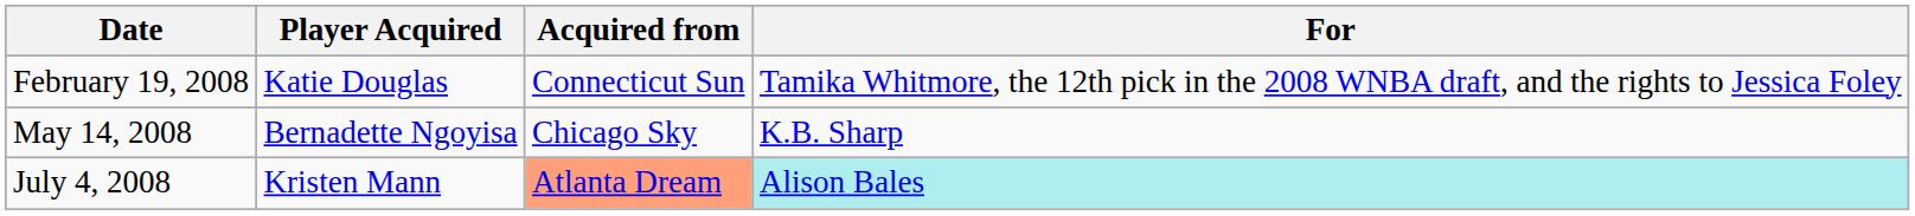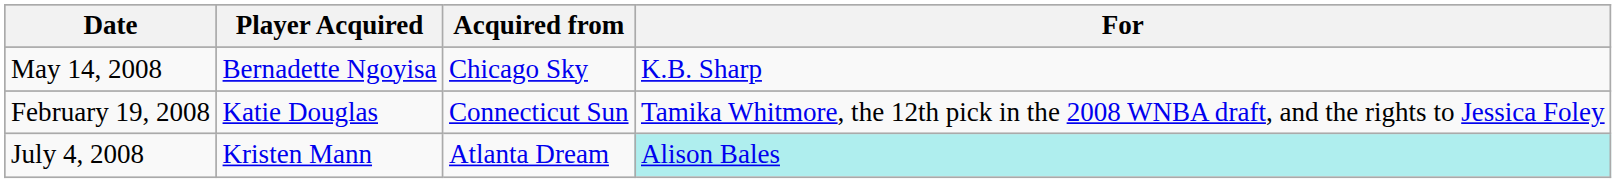rows swapped: February 19, 2008 <-> May 14, 2008
July 4, 2008 | Acquired from: lightsalmon background -> no background
